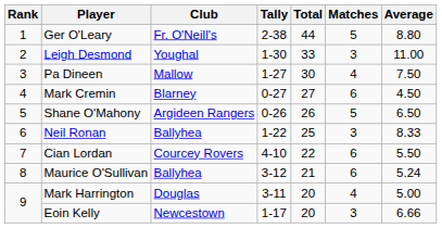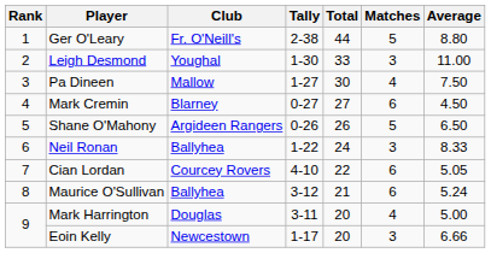Neil Ronan | Total: 25 -> 24
Cian Lordan | Average: 5.50 -> 5.05
